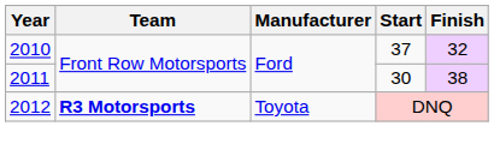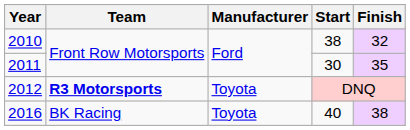2010 | Start: 37 -> 38
2011 | Finish: 38 -> 35
+ row: 2016 | BK Racing | Toyota | 40 | 38
